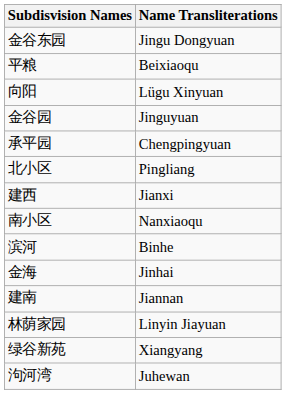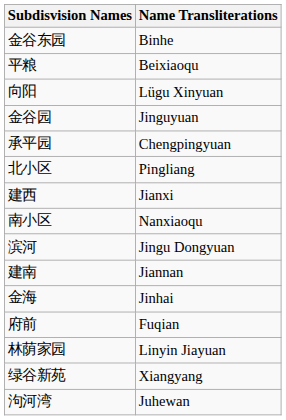金谷东园 | Name Transliterations: Jingu Dongyuan -> Binhe
滨河 | Name Transliterations: Binhe -> Jingu Dongyuan
rows swapped: 金海 <-> 建南
+ row: 府前 | Fuqian
